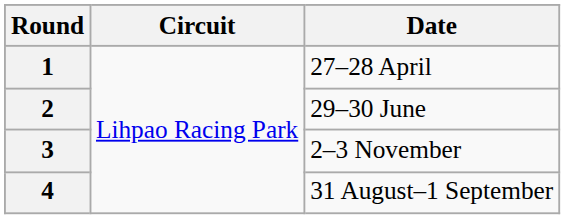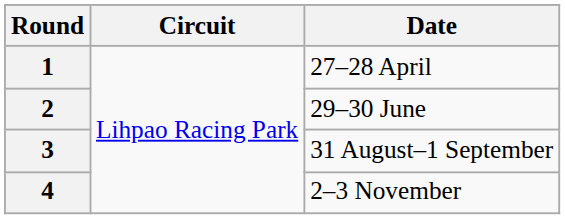3 | Date: 2–3 November -> 31 August–1 September
4 | Date: 31 August–1 September -> 2–3 November
